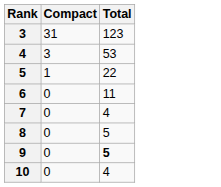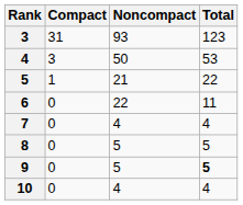+ column: Noncompact | 93 | 50 | 21 | 22 | 4 | 5 | 5 | 4
